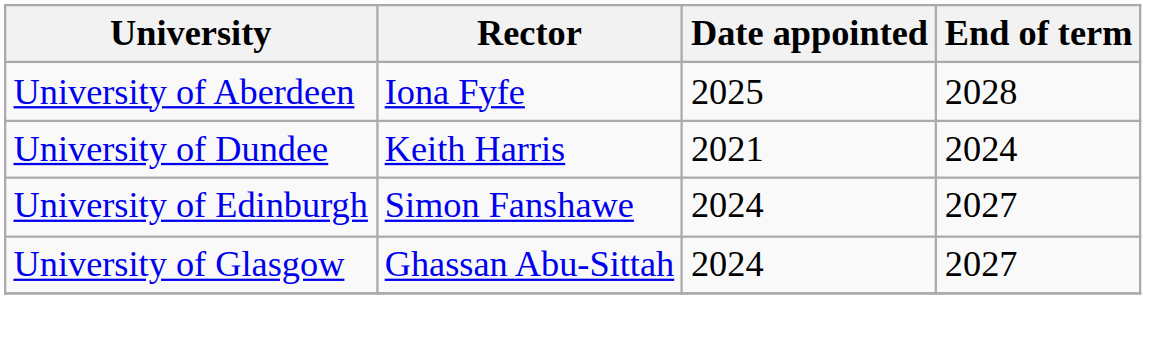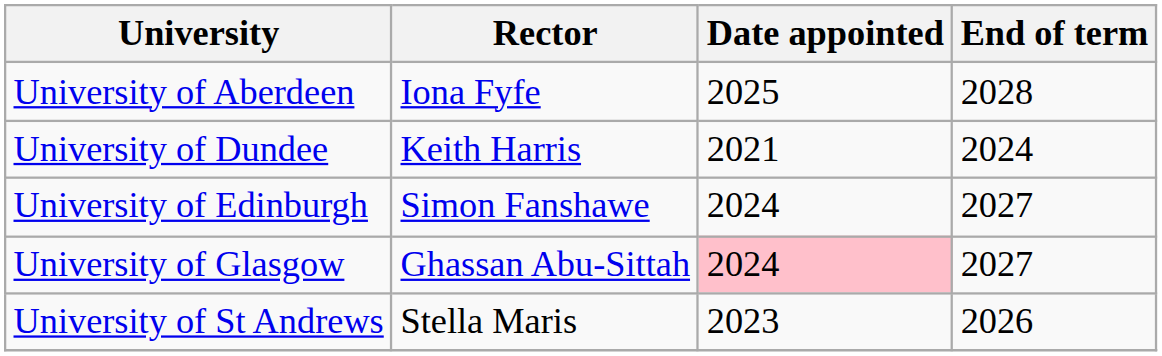University of Glasgow | Date appointed: no background -> pink background
+ row: University of St Andrews | Stella Maris | 2023 | 2026
